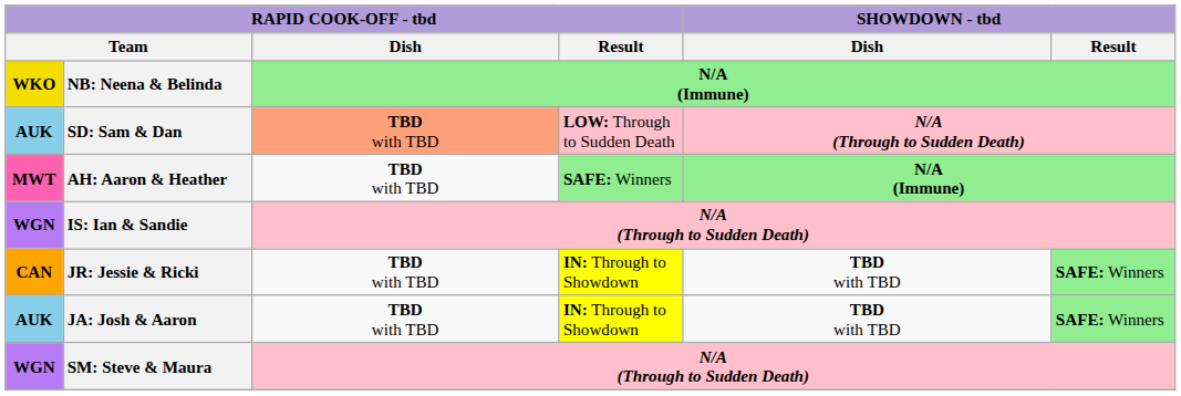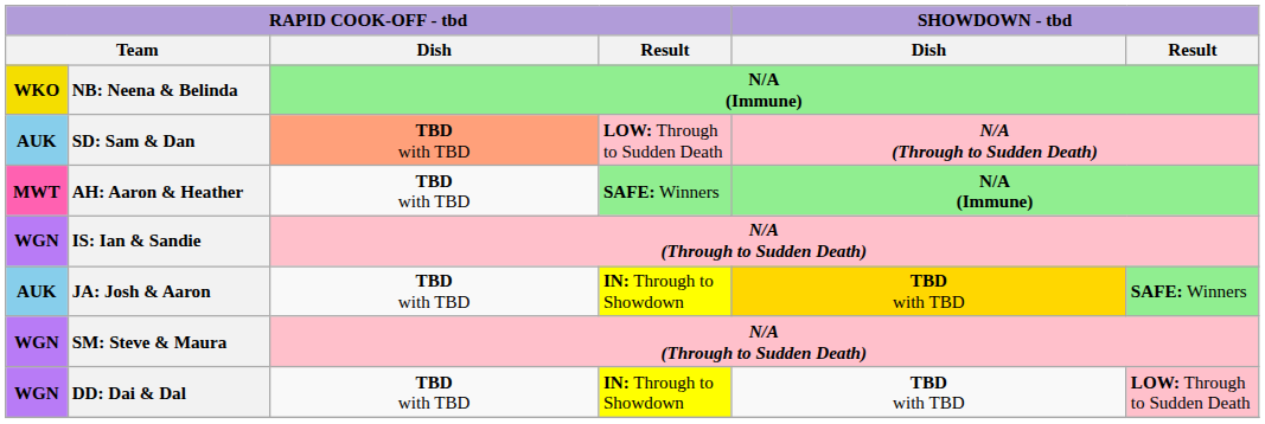- row: CAN | JR: Jessie & Ricki | TBD with TBD | IN: Through to Showdown | TBD with TBD | SAFE: Winners
JA: Josh & Aaron | SHOWDOWN - tbd / Dish: no background -> gold background
+ row: WGN | DD: Dai & Dal | TBD with TBD | IN: Through to Showdown | TBD with TBD | LOW: Through to Sudden Death
